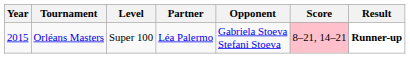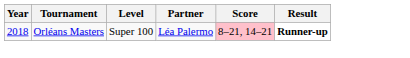- column: Opponent | Gabriela Stoeva Stefani Stoeva
Orléans Masters | Year: 2015 -> 2018
